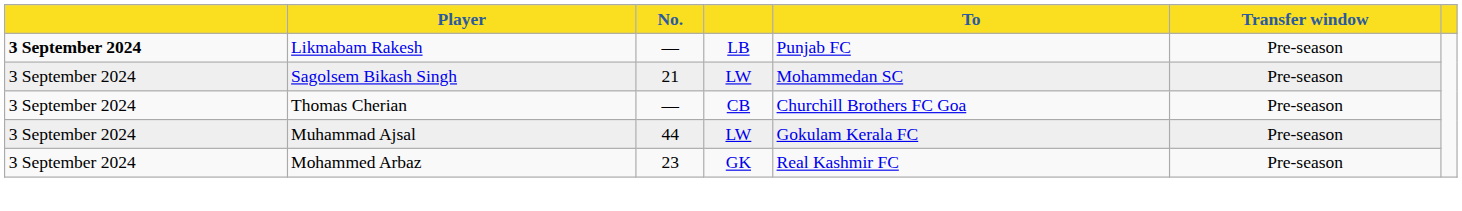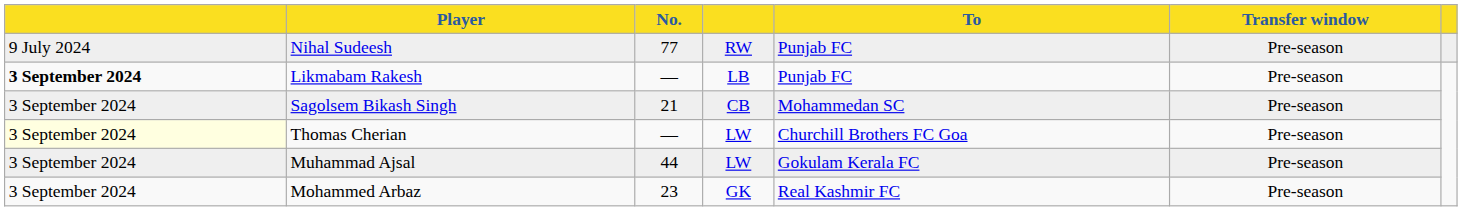+ row: 9 July 2024 | Nihal Sudeesh | 77 | RW | Punjab FC | Pre-season
Sagolsem Bikash Singh | column 4: LW -> CB
Thomas Cherian | column 1: no background -> lightyellow background
Thomas Cherian | column 4: CB -> LW
